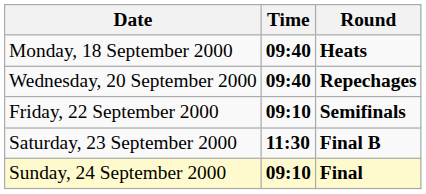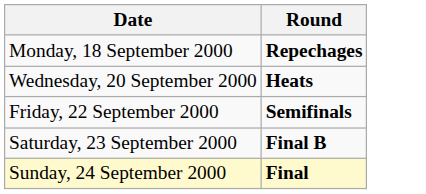- column: Time | 09:40 | 09:40 | 09:10 | 11:30 | 09:10
Monday, 18 September 2000 | Round: Heats -> Repechages
Wednesday, 20 September 2000 | Round: Repechages -> Heats
